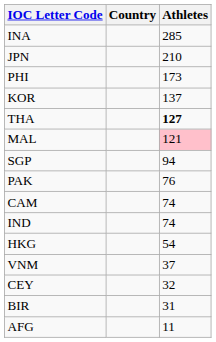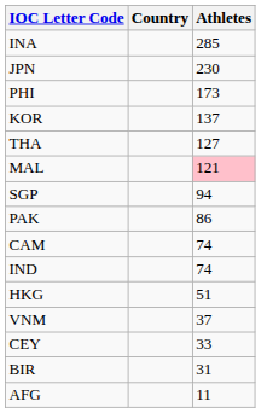JPN | Athletes: 210 -> 230
THA | Athletes: bold -> normal
PAK | Athletes: 76 -> 86
HKG | Athletes: 54 -> 51
CEY | Athletes: 32 -> 33
